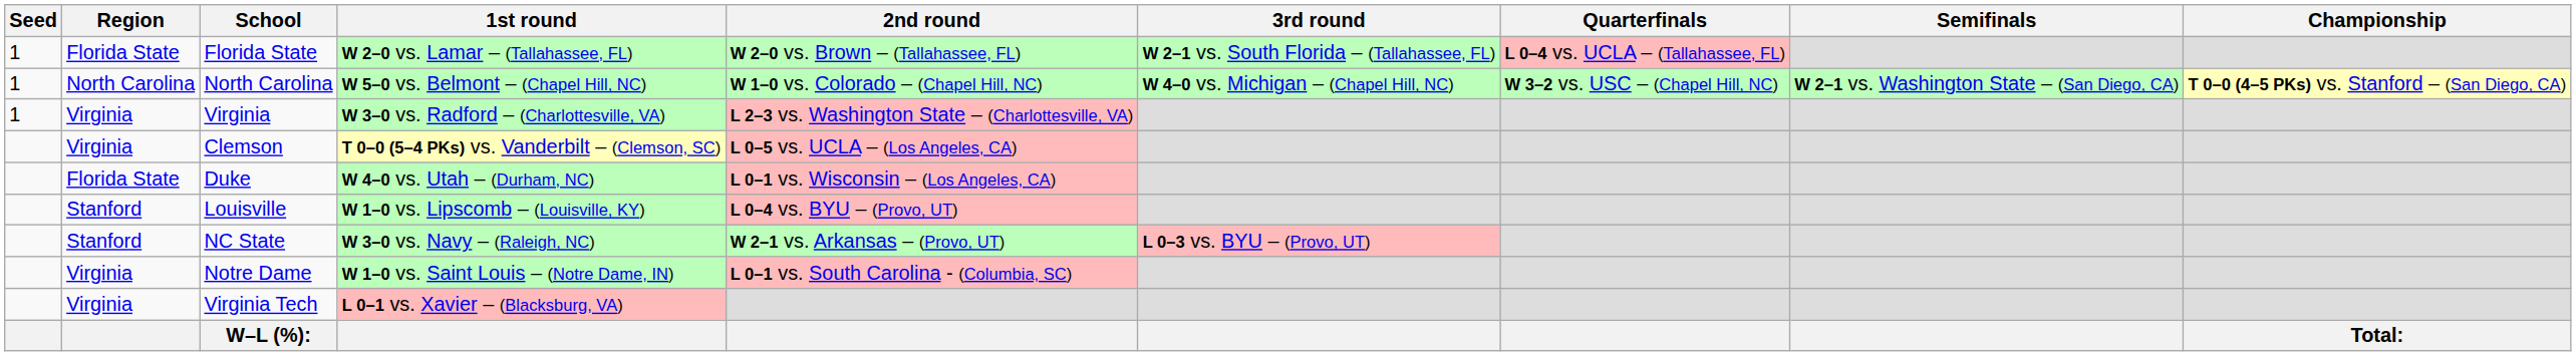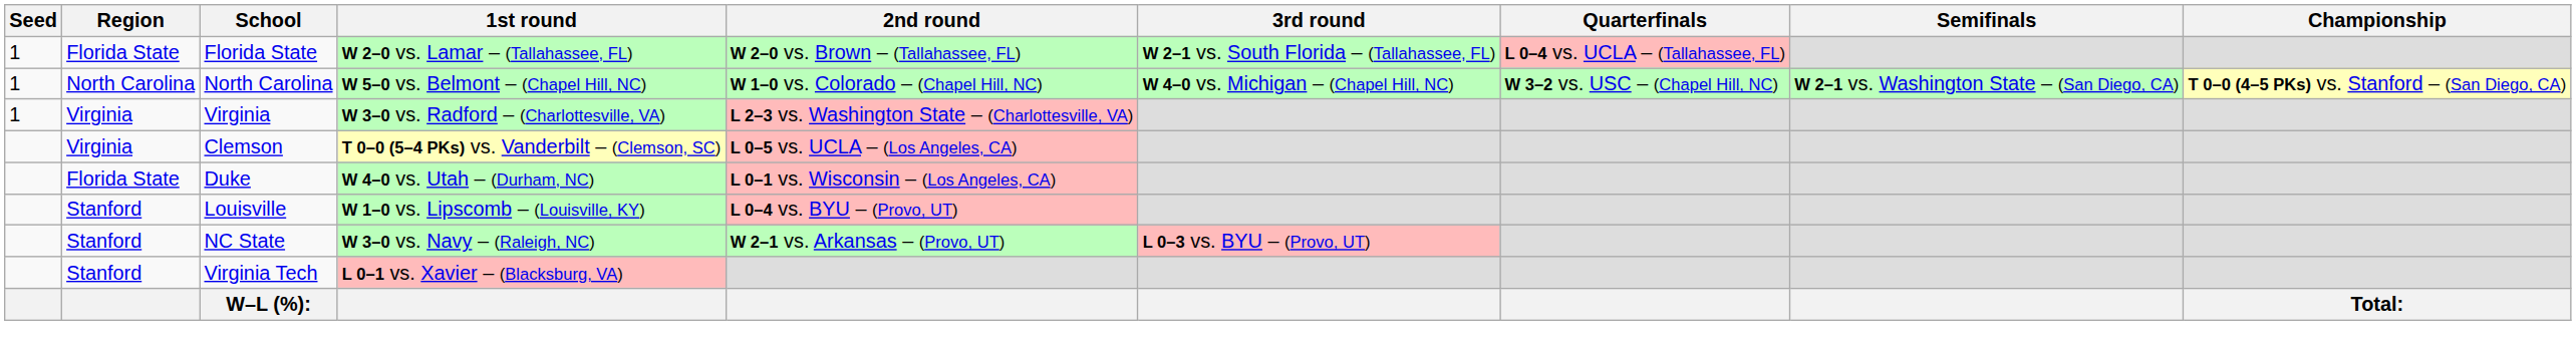- row: Virginia | Notre Dame | W 1–0 vs. Saint Louis – (Notre Dame, IN) | L 0–1 vs. South Carolina - (Columbia, SC)
Virginia Tech | Region: Virginia -> Stanford
